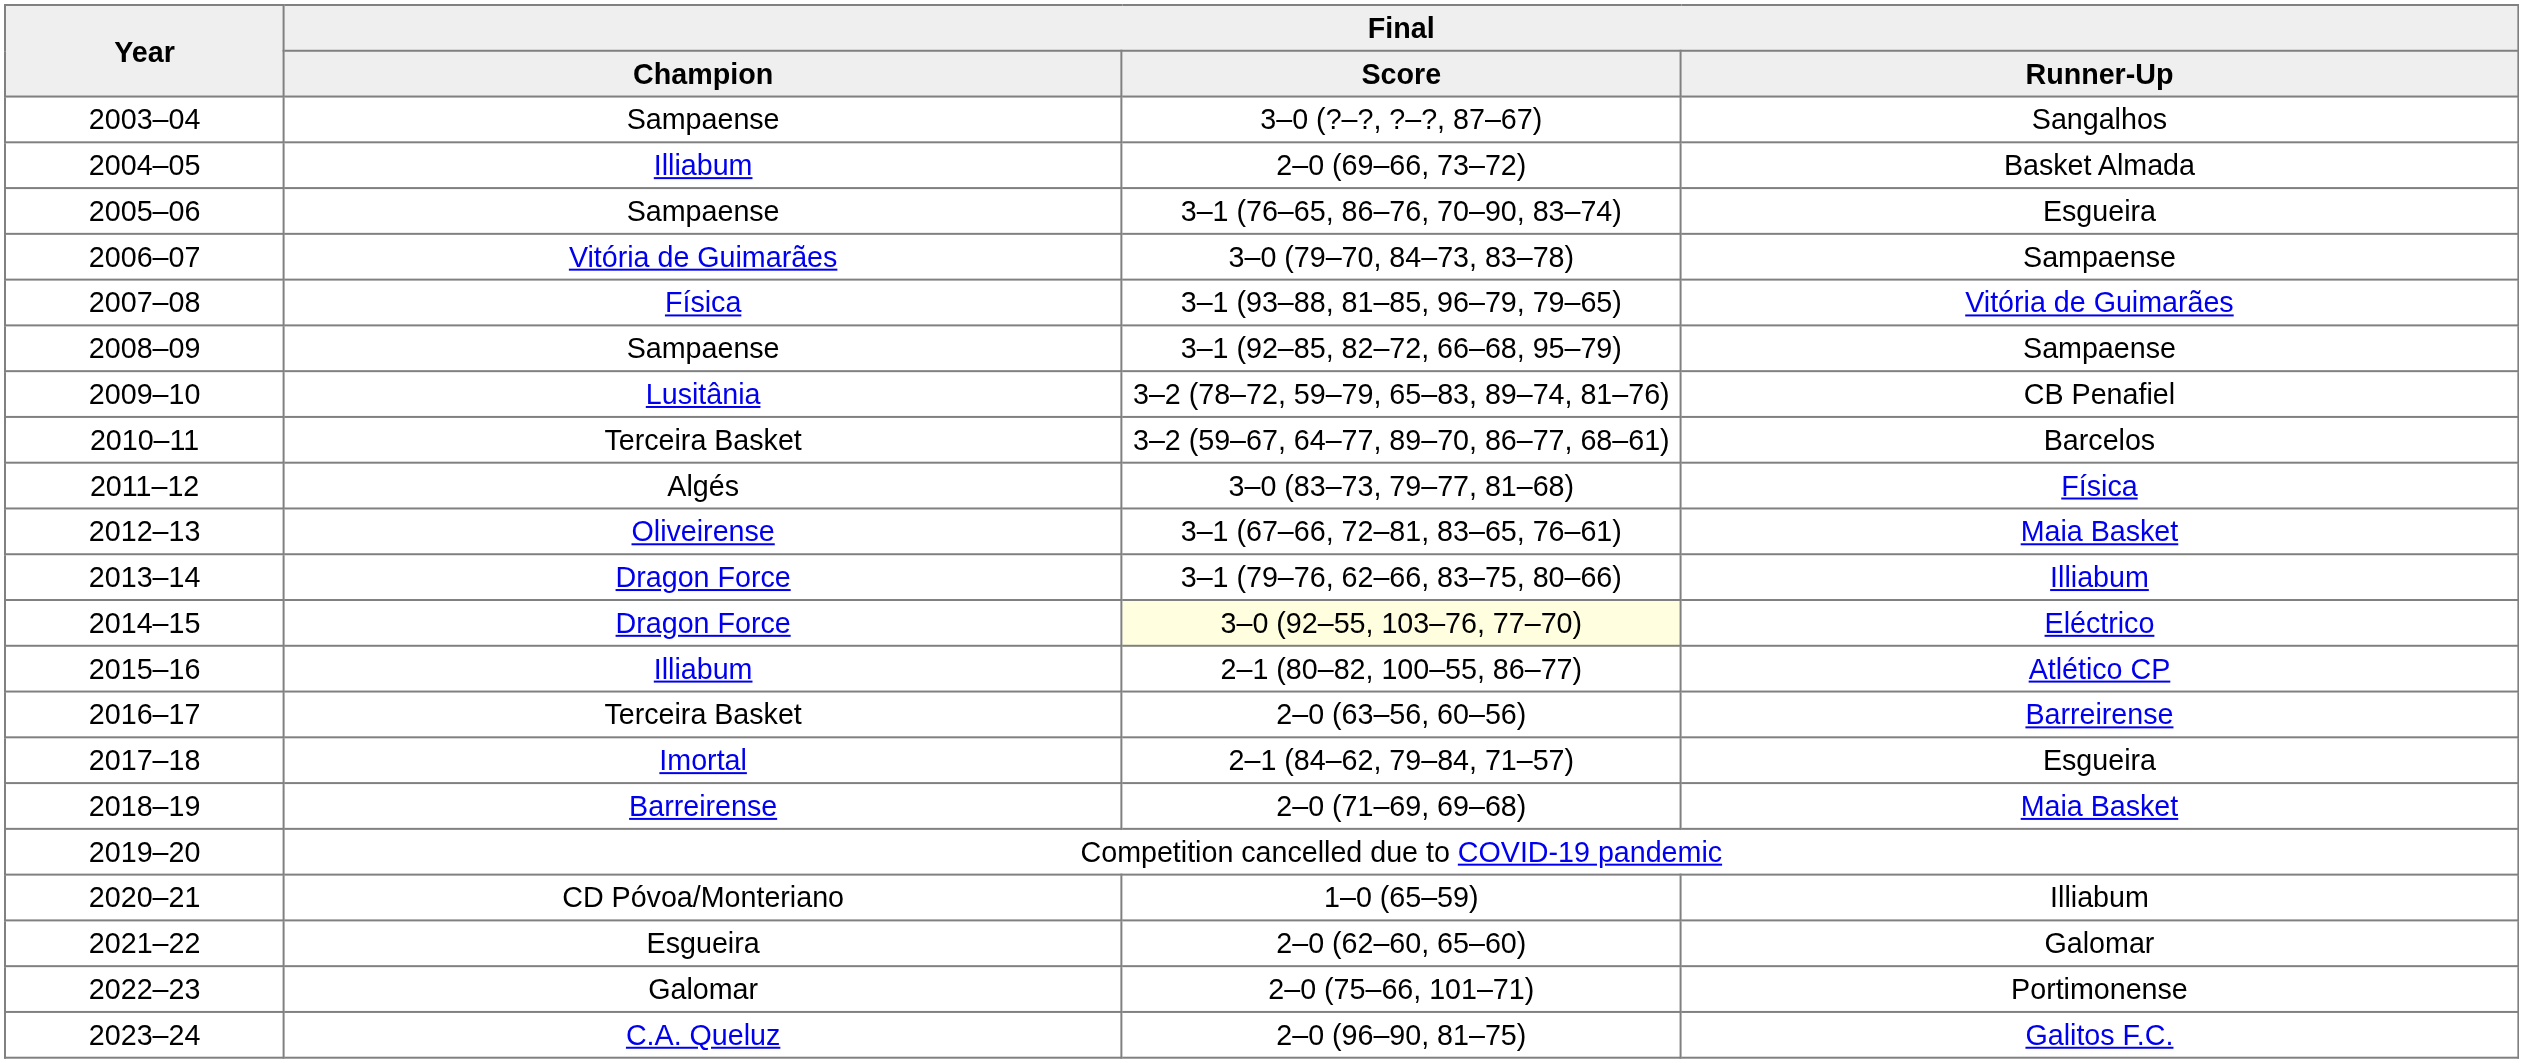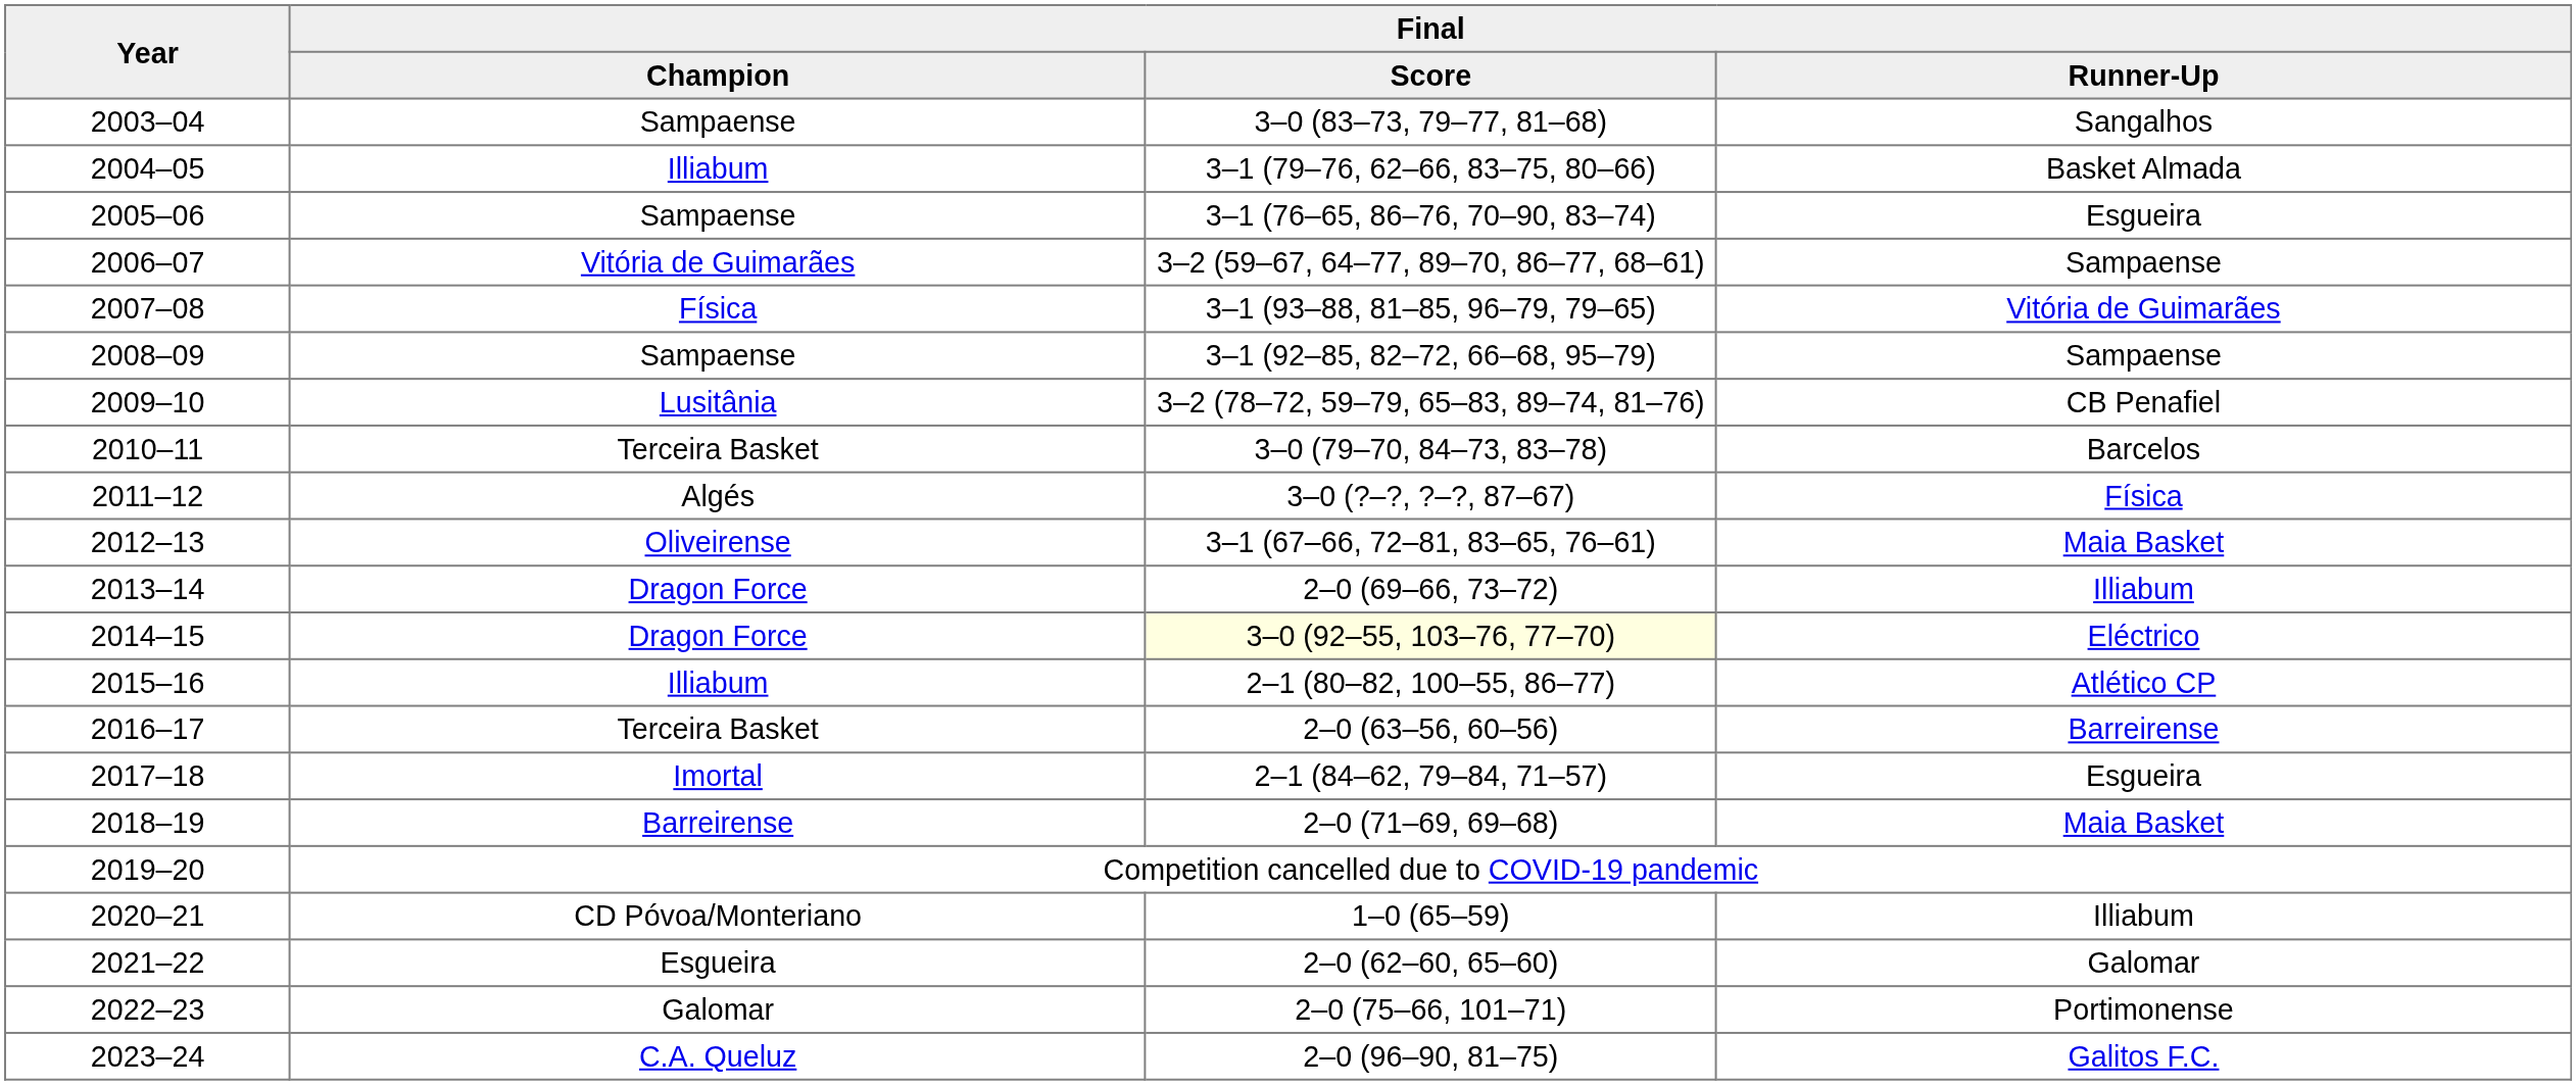2003–04 | Final / Score: 3–0 (?–?, ?–?, 87–67) -> 3–0 (83–73, 79–77, 81–68)
2004–05 | Final / Score: 2–0 (69–66, 73–72) -> 3–1 (79–76, 62–66, 83–75, 80–66)
2006–07 | Final / Score: 3–0 (79–70, 84–73, 83–78) -> 3–2 (59–67, 64–77, 89–70, 86–77, 68–61)
2010–11 | Final / Score: 3–2 (59–67, 64–77, 89–70, 86–77, 68–61) -> 3–0 (79–70, 84–73, 83–78)
2011–12 | Final / Score: 3–0 (83–73, 79–77, 81–68) -> 3–0 (?–?, ?–?, 87–67)
2013–14 | Final / Score: 3–1 (79–76, 62–66, 83–75, 80–66) -> 2–0 (69–66, 73–72)
